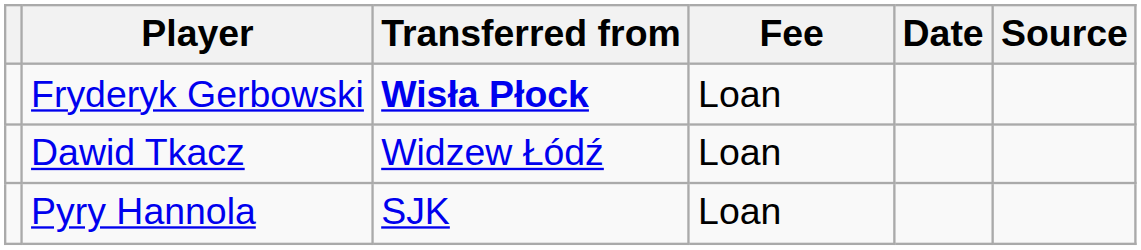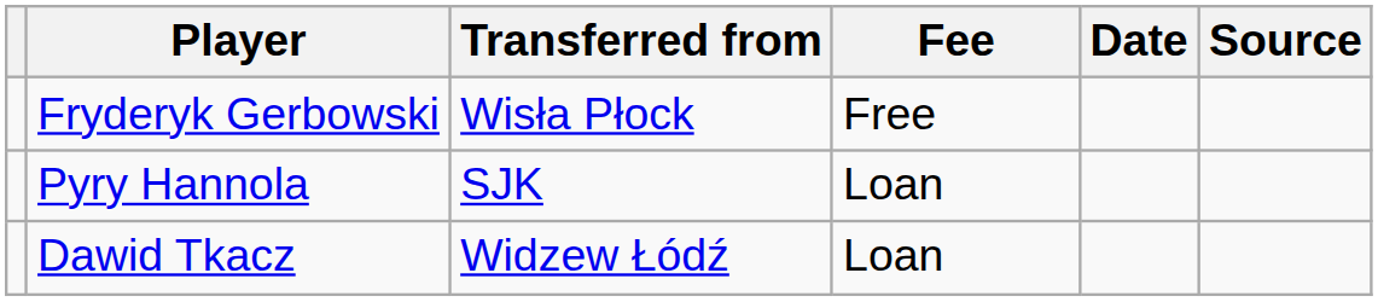Fryderyk Gerbowski | Transferred from: bold -> normal
Fryderyk Gerbowski | Fee: Loan -> Free
rows swapped: Dawid Tkacz <-> Pyry Hannola
